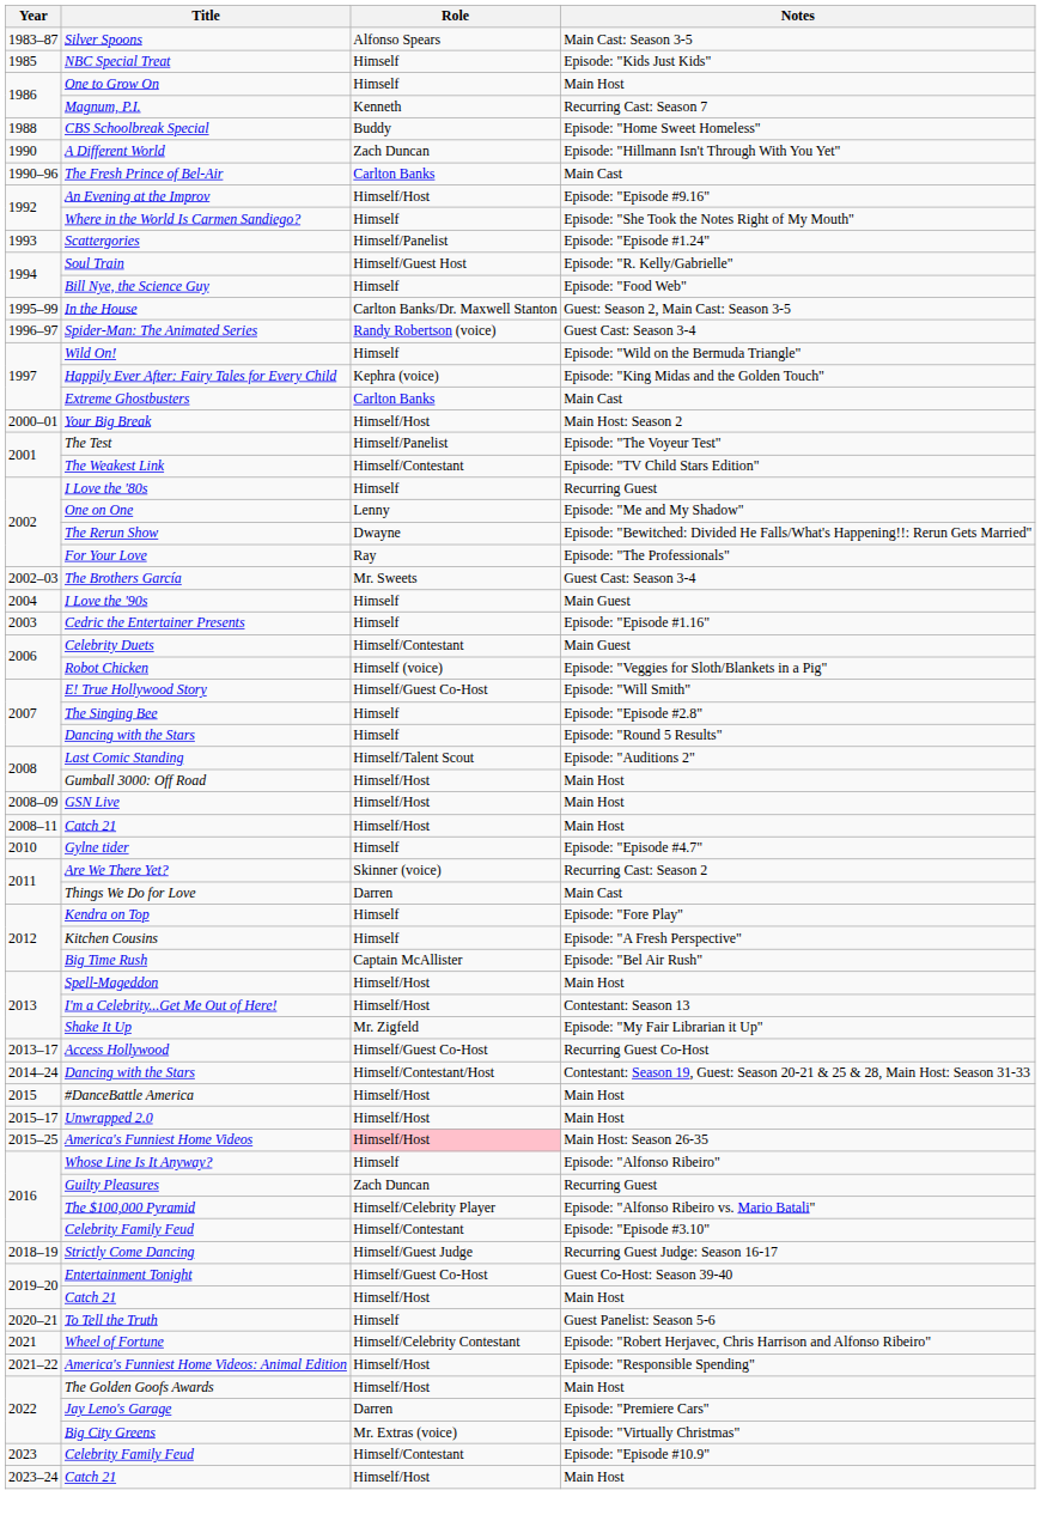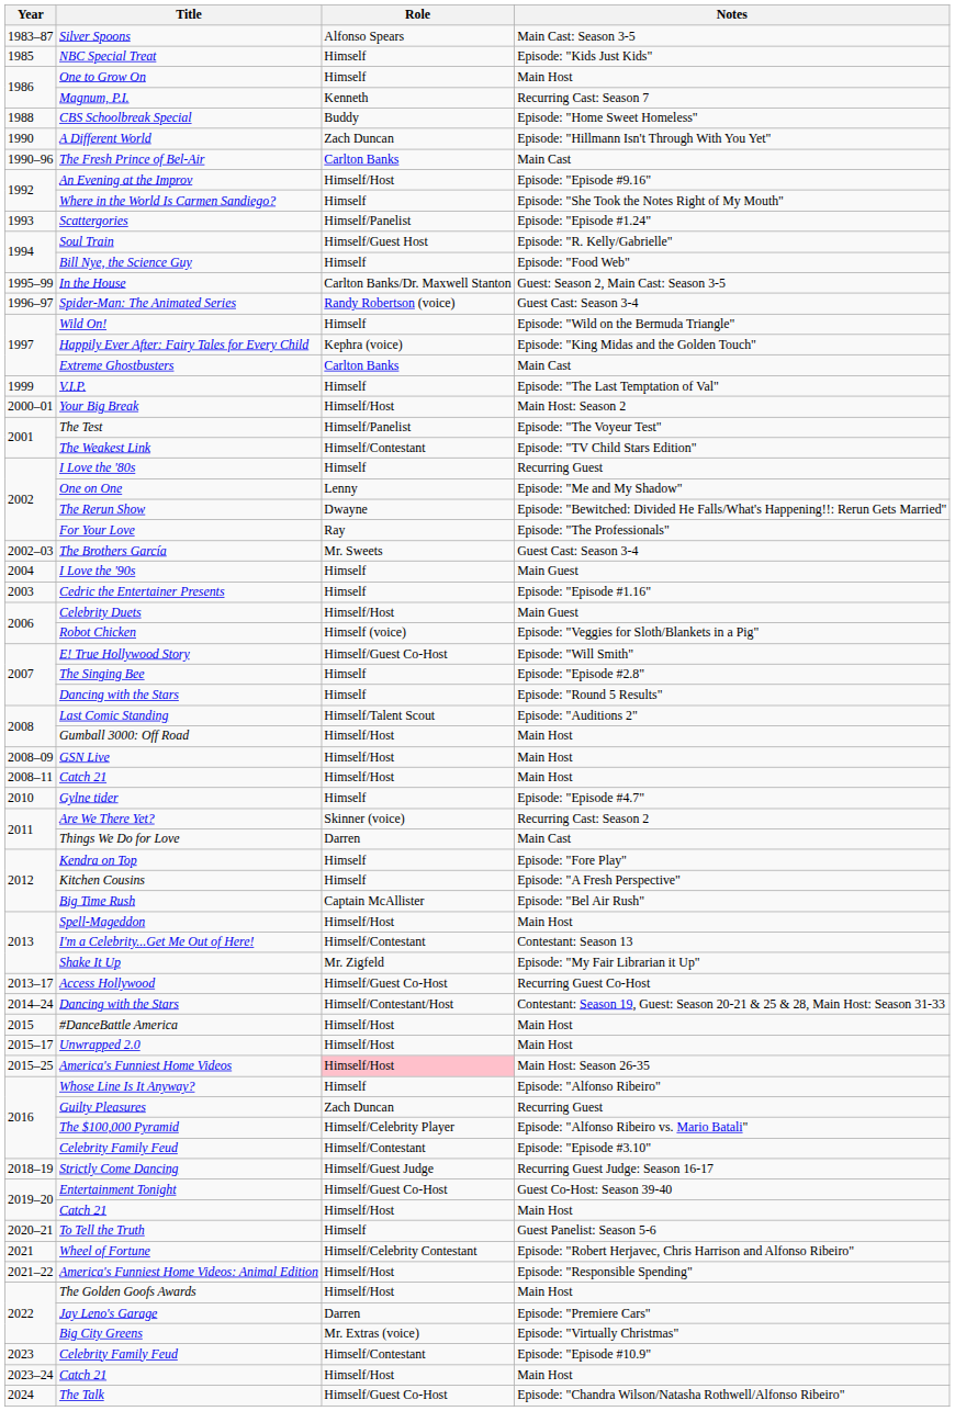+ row: 1999 | V.I.P. | Himself | Episode: "The Last Temptation of Val"
Celebrity Duets | Role: Himself/Contestant -> Himself/Host
I'm a Celebrity...Get Me Out of Here! | Role: Himself/Host -> Himself/Contestant
+ row: 2024 | The Talk | Himself/Guest Co-Host | Episode: "Chandra Wilson/Natasha Rothwell/Alfonso Ribeiro"
